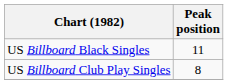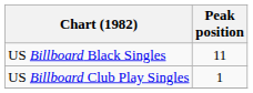US Billboard Club Play Singles | Peak position: 8 -> 1
